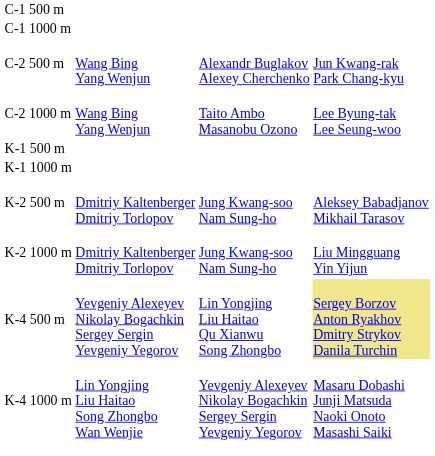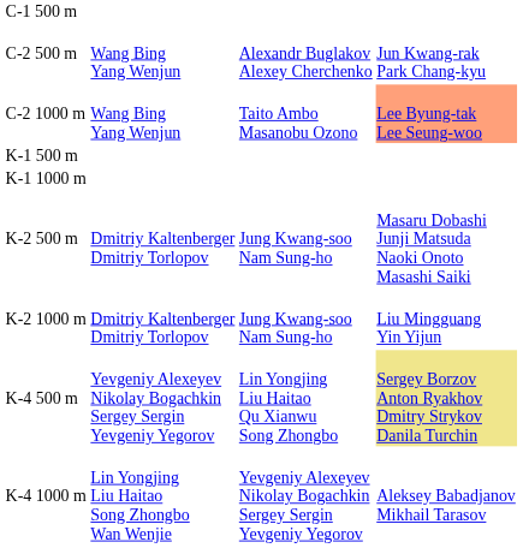- row: C-1 1000 m
C-2 1000 m | column 4: no background -> lightsalmon background
K-2 500 m | column 4: Aleksey Babadjanov Mikhail Tarasov -> Masaru Dobashi Junji Matsuda Naoki Onoto Masashi Saiki
K-4 1000 m | column 4: Masaru Dobashi Junji Matsuda Naoki Onoto Masashi Saiki -> Aleksey Babadjanov Mikhail Tarasov
